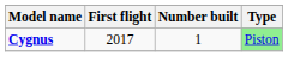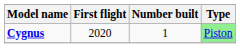Cygnus | First flight: 2017 -> 2020
